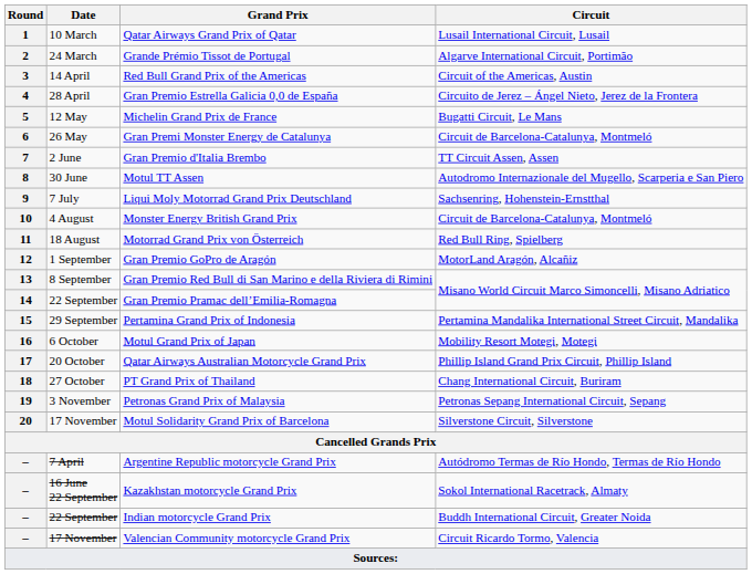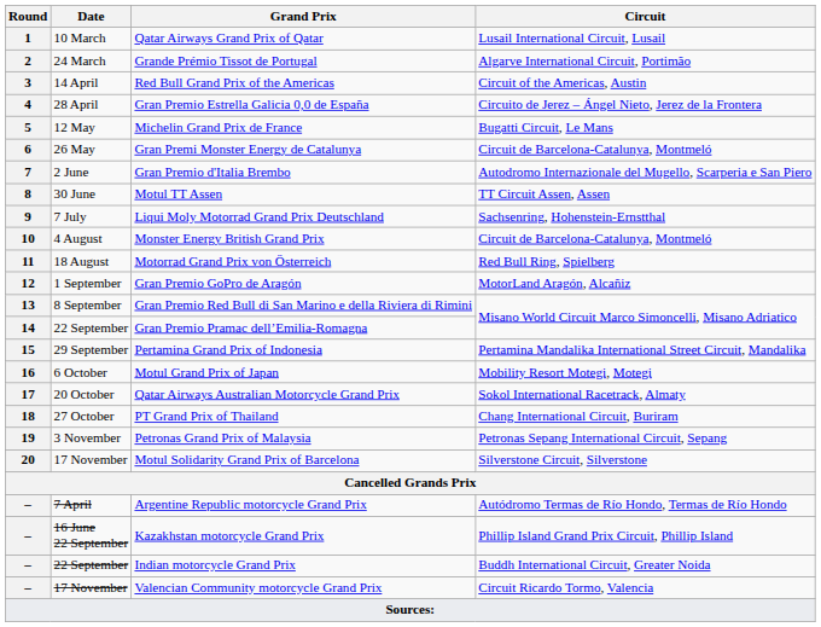Gran Premio d'Italia Brembo | Circuit: TT Circuit Assen, Assen -> Autodromo Internazionale del Mugello, Scarperia e San Piero
Motul TT Assen | Circuit: Autodromo Internazionale del Mugello, Scarperia e San Piero -> TT Circuit Assen, Assen
Qatar Airways Australian Motorcycle Grand Prix | Circuit: Phillip Island Grand Prix Circuit, Phillip Island -> Sokol International Racetrack, Almaty
Kazakhstan motorcycle Grand Prix | Circuit: Sokol International Racetrack, Almaty -> Phillip Island Grand Prix Circuit, Phillip Island
